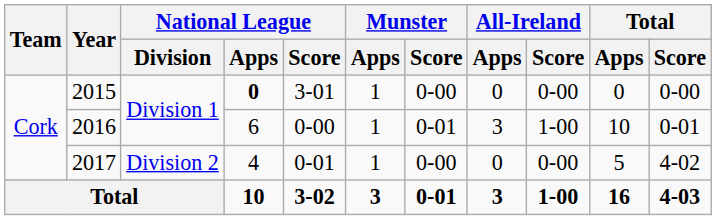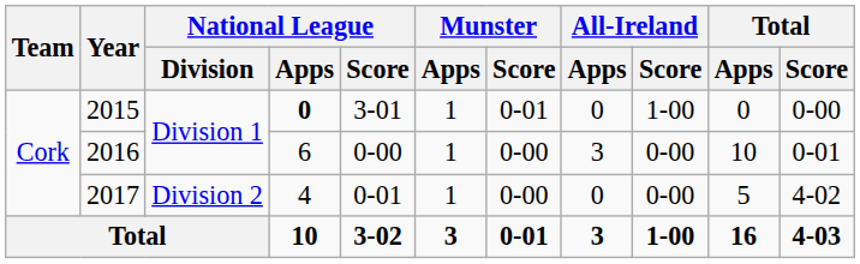2015 | Munster / Score: 0-00 -> 0-01
2015 | All-Ireland / Score: 0-00 -> 1-00
2016 | Munster / Score: 0-01 -> 0-00
2016 | All-Ireland / Score: 1-00 -> 0-00
